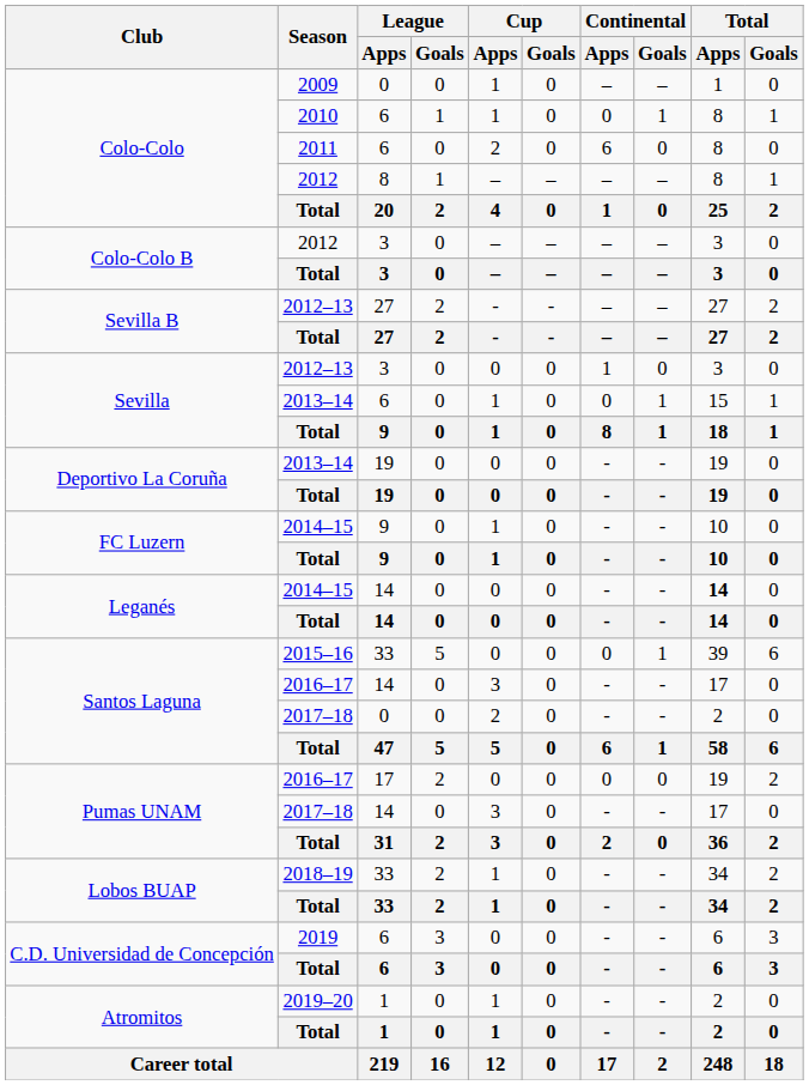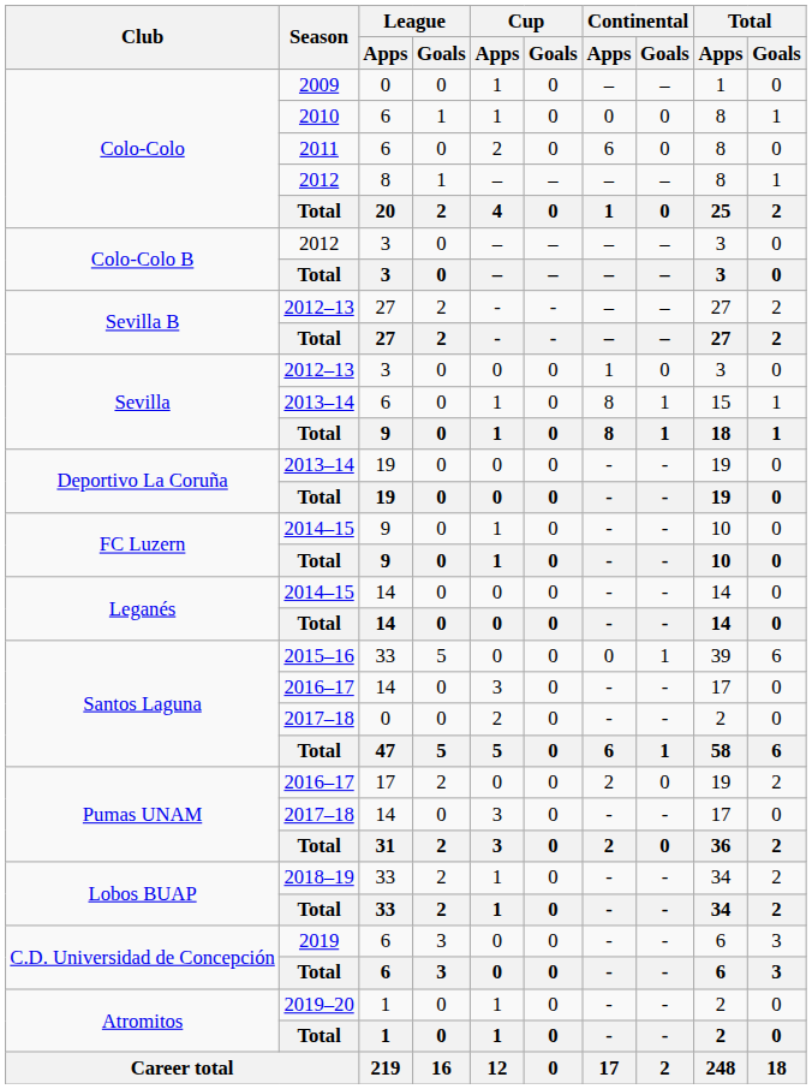2010 | Continental / Goals: 1 -> 0
Sevilla / 2013–14 | Continental / Apps: 0 -> 8
Leganés / 2014–15 | Total / Apps: bold -> normal
Pumas UNAM / 2016–17 | Continental / Apps: 0 -> 2
